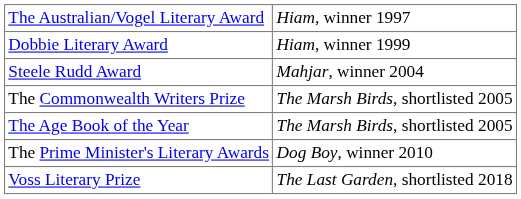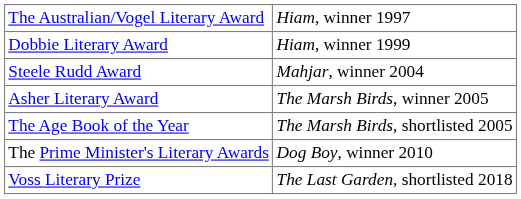+ row: Asher Literary Award | The Marsh Birds, winner 2005
- row: The Commonwealth Writers Prize | The Marsh Birds, shortlisted 2005
